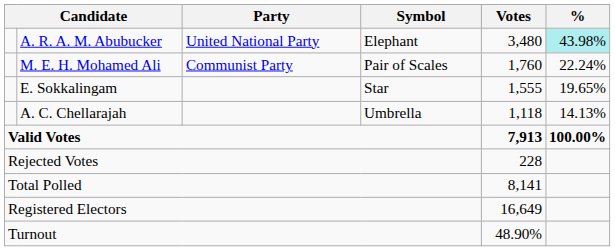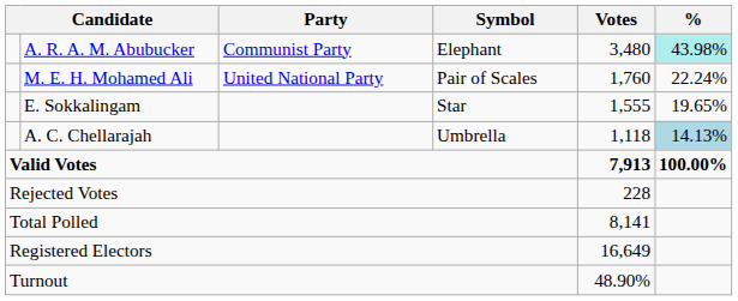A. R. A. M. Abubucker | Party: United National Party -> Communist Party
M. E. H. Mohamed Ali | Party: Communist Party -> United National Party
A. C. Chellarajah | %: no background -> lightblue background
